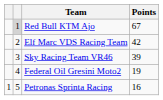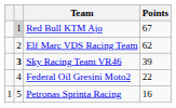Elf Marc VDS Racing Team | Points: 42 -> 62
Sky Racing Team VR46 | column 2: normal -> bold
Federal Oil Gresini Moto2 | Points: 19 -> 22
